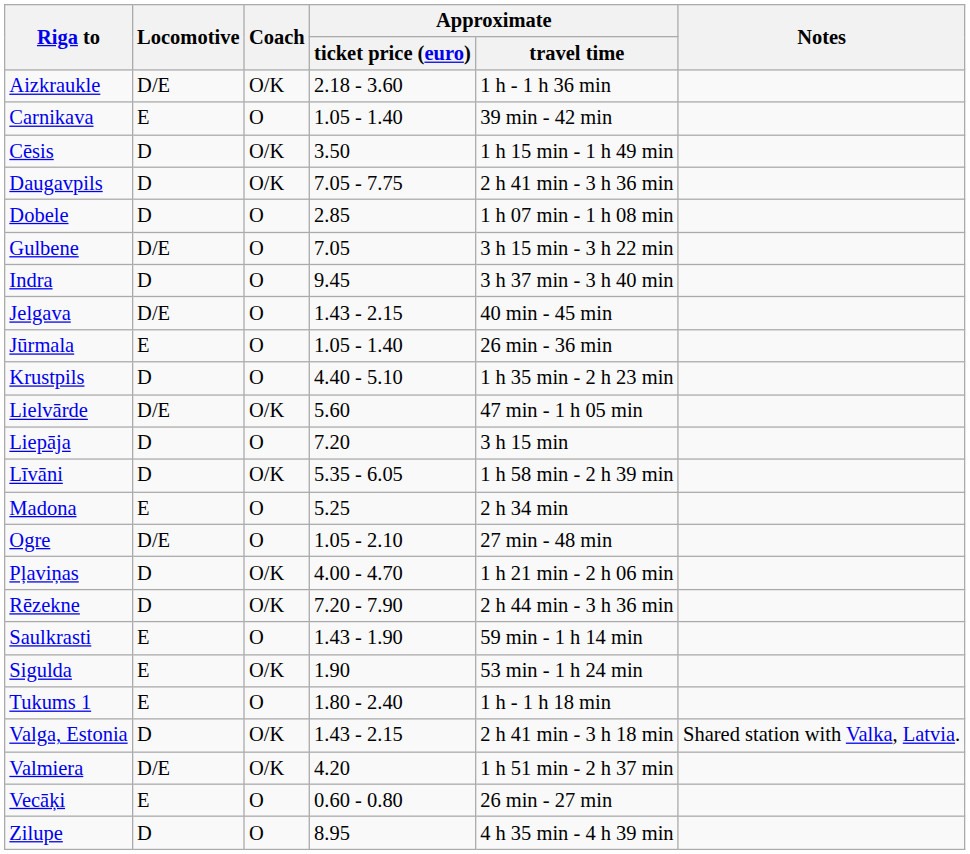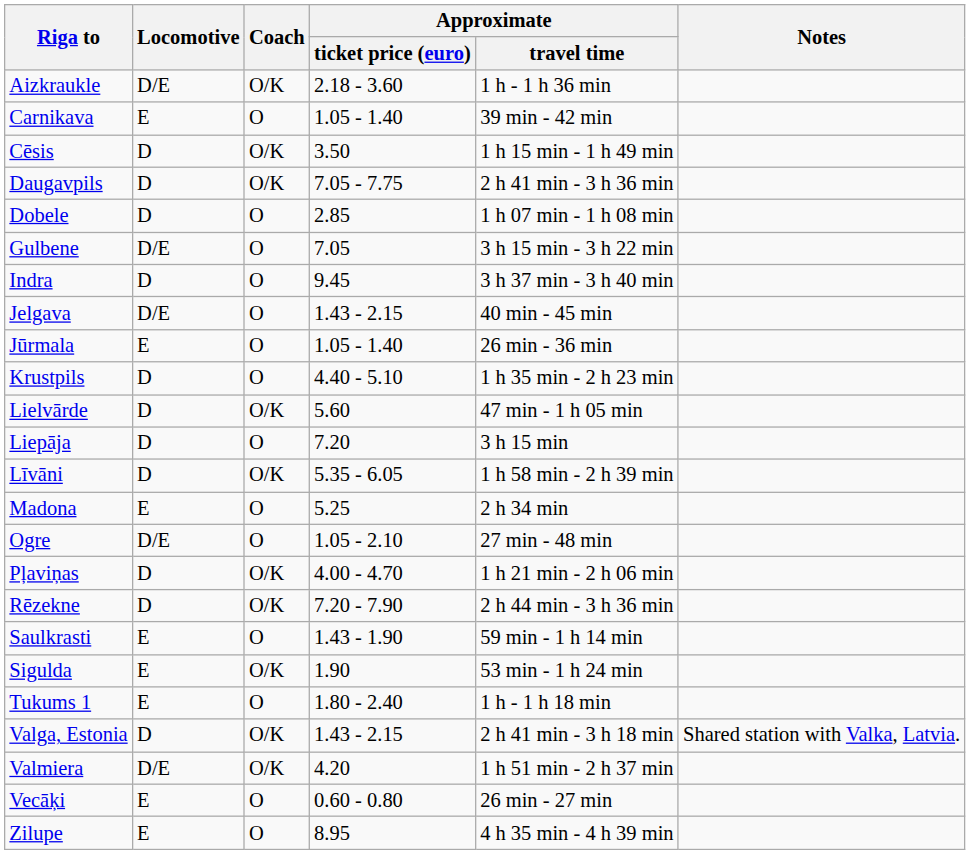Lielvārde | Locomotive: D/E -> D
Zilupe | Locomotive: D -> E
